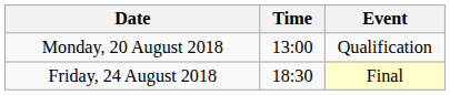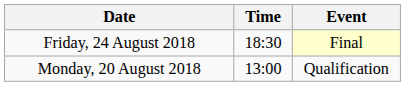rows swapped: Monday, 20 August 2018 <-> Friday, 24 August 2018
